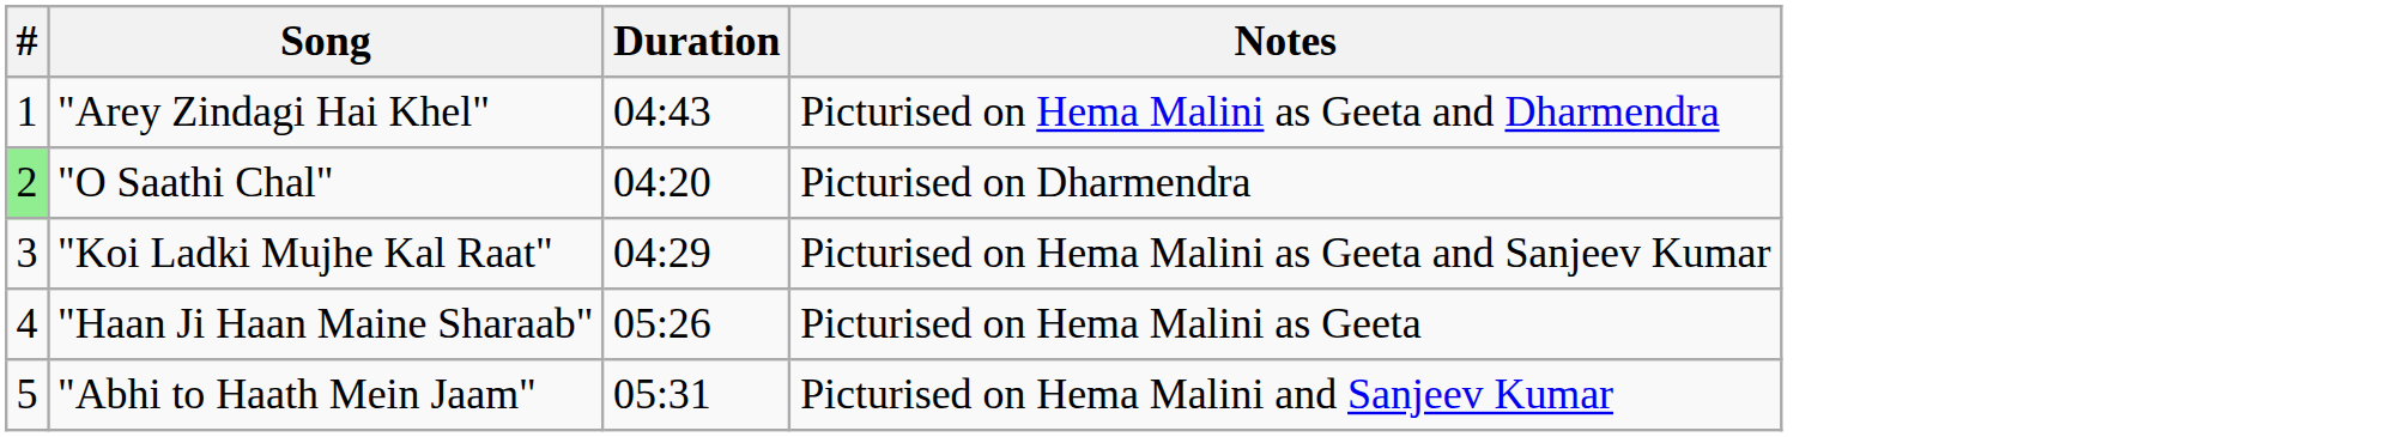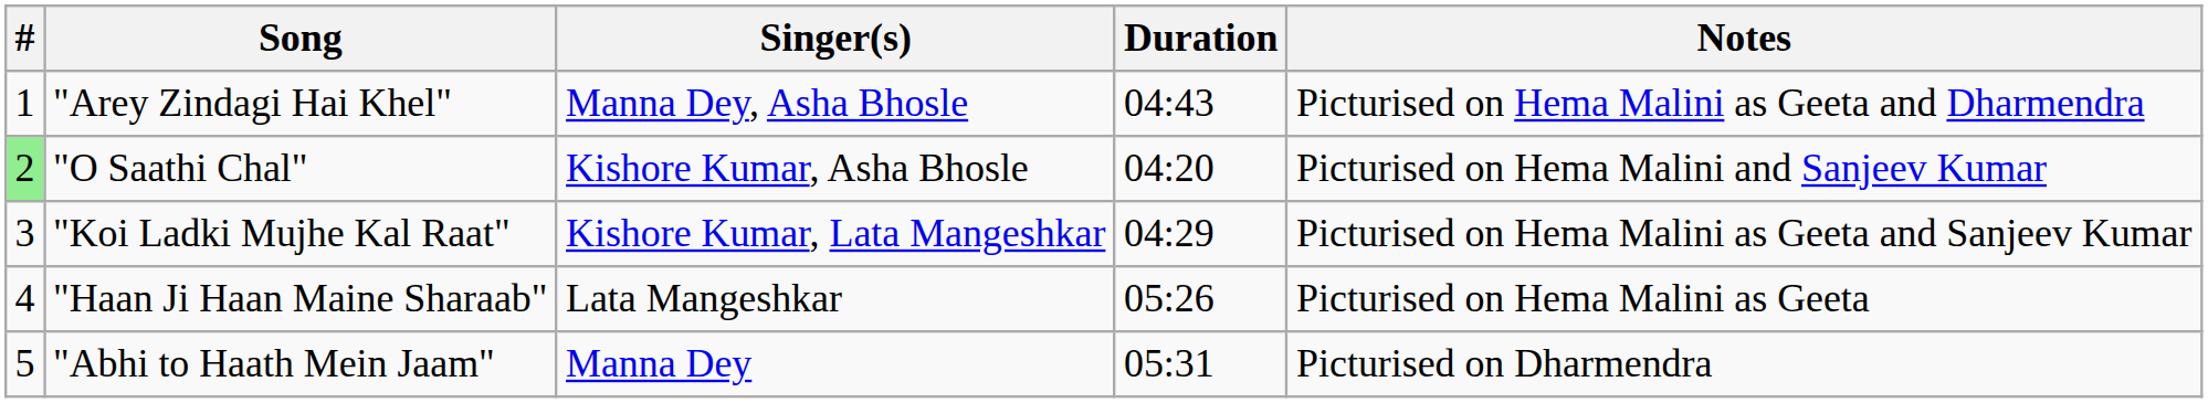+ column: Singer(s) | Manna Dey, Asha Bhosle | Kishore Kumar, Asha Bhosle | Kishore Kumar, Lata Mangeshkar | Lata Mangeshkar | Manna Dey
"O Saathi Chal" | Notes: Picturised on Dharmendra -> Picturised on Hema Malini and Sanjeev Kumar
"Abhi to Haath Mein Jaam" | Notes: Picturised on Hema Malini and Sanjeev Kumar -> Picturised on Dharmendra
